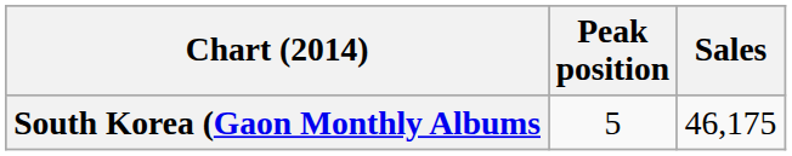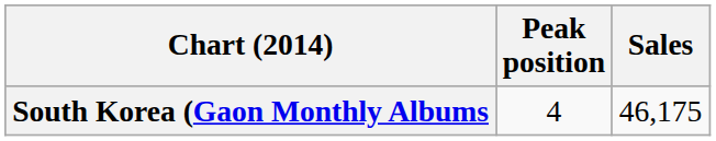South Korea (Gaon Monthly Albums | Peak position: 5 -> 4
